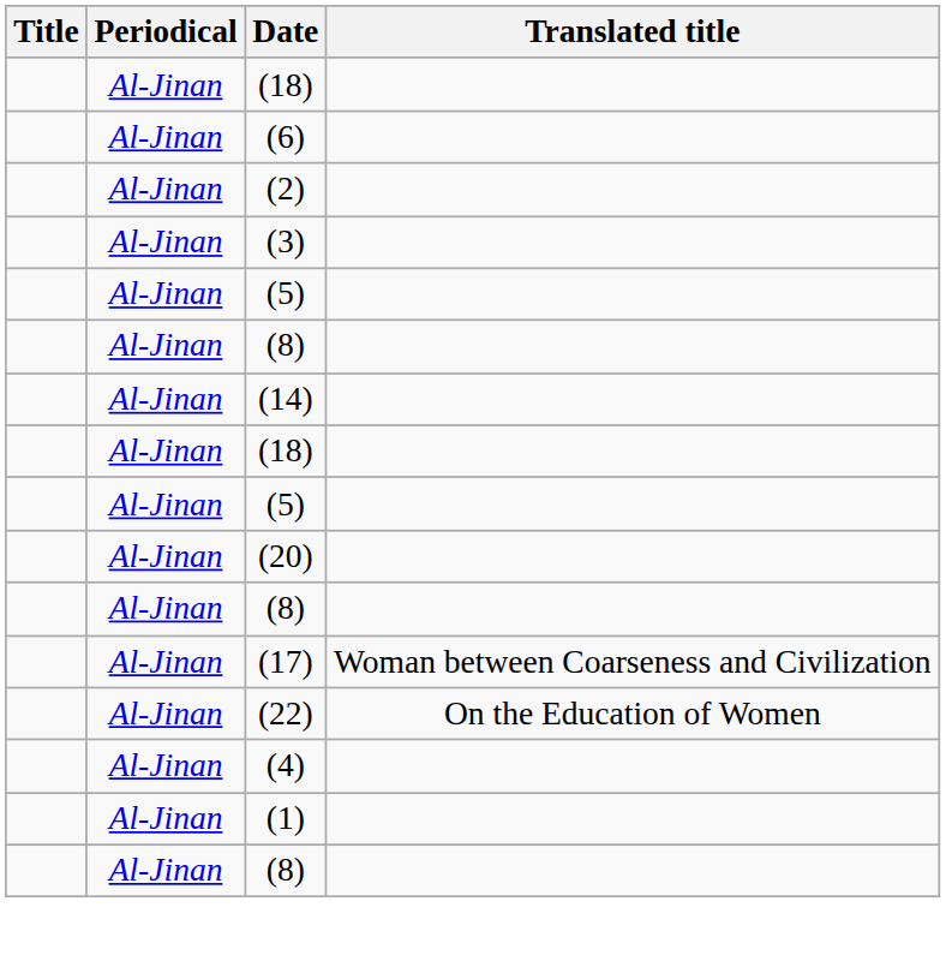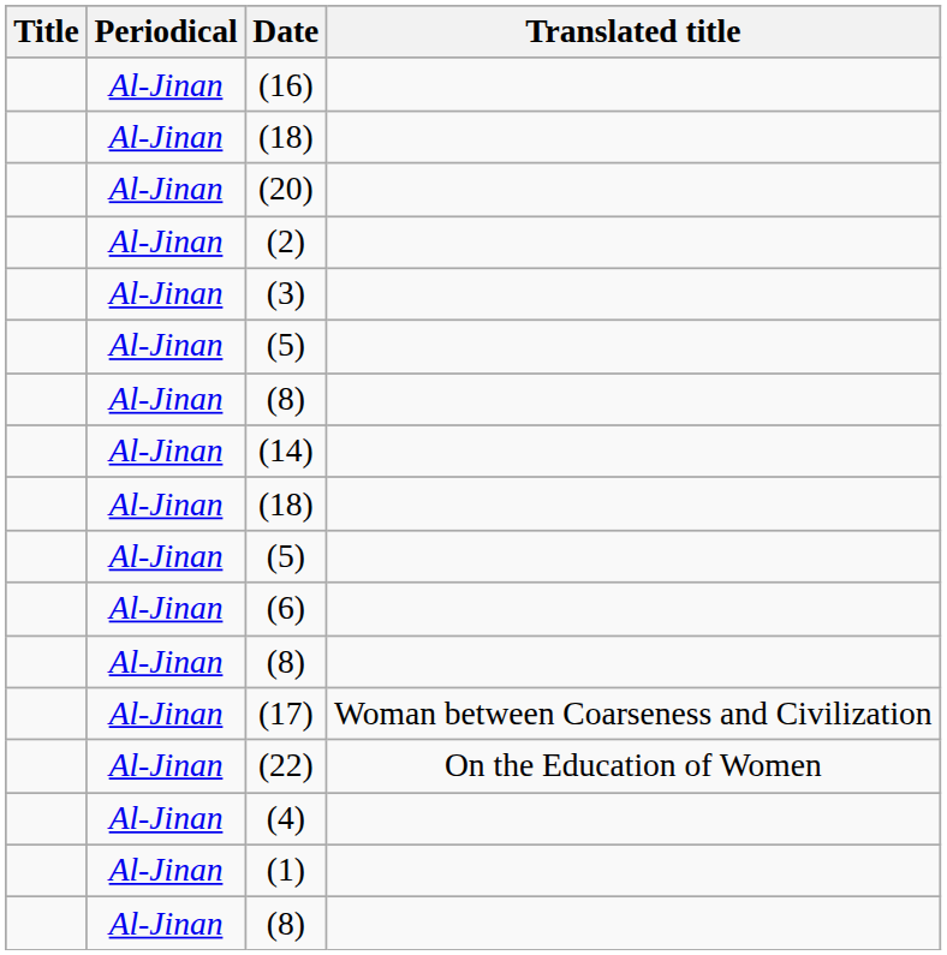+ row: Al-Jinan | (16)
rows swapped: (20) <-> (6)
